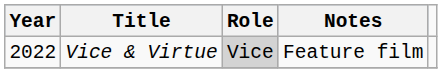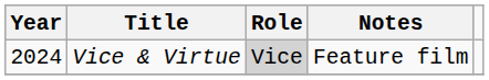Vice & Virtue | Year: 2022 -> 2024
